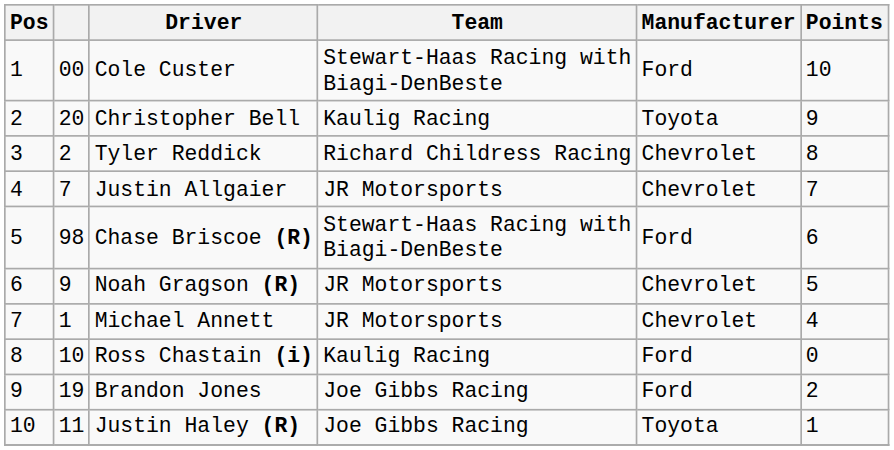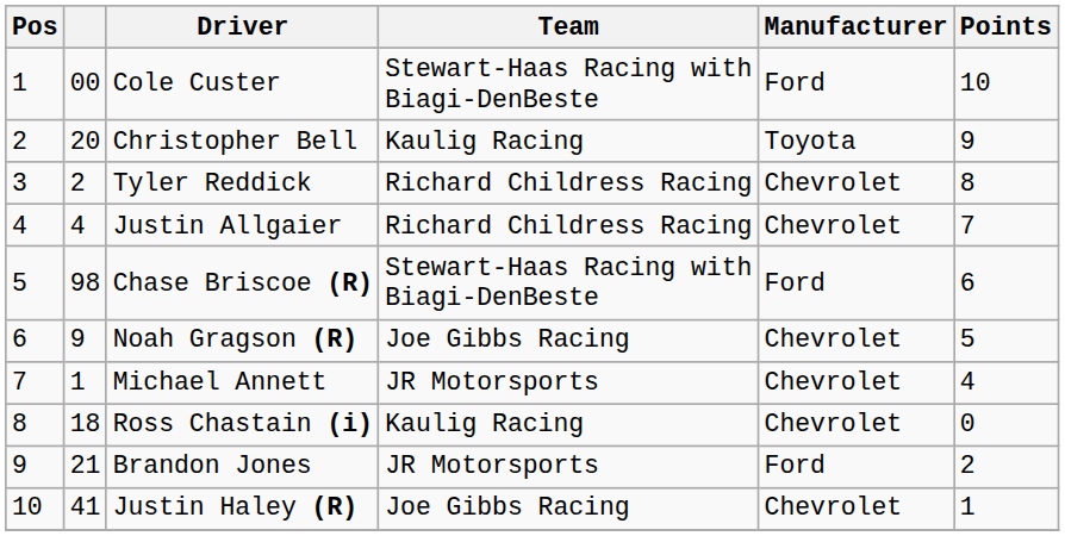Justin Allgaier | column 2: 7 -> 4
Justin Allgaier | Team: JR Motorsports -> Richard Childress Racing
Noah Gragson (R) | Team: JR Motorsports -> Joe Gibbs Racing
Ross Chastain (i) | column 2: 10 -> 18
Ross Chastain (i) | Manufacturer: Ford -> Chevrolet
Brandon Jones | column 2: 19 -> 21
Brandon Jones | Team: Joe Gibbs Racing -> JR Motorsports
Justin Haley (R) | column 2: 11 -> 41
Justin Haley (R) | Manufacturer: Toyota -> Chevrolet
